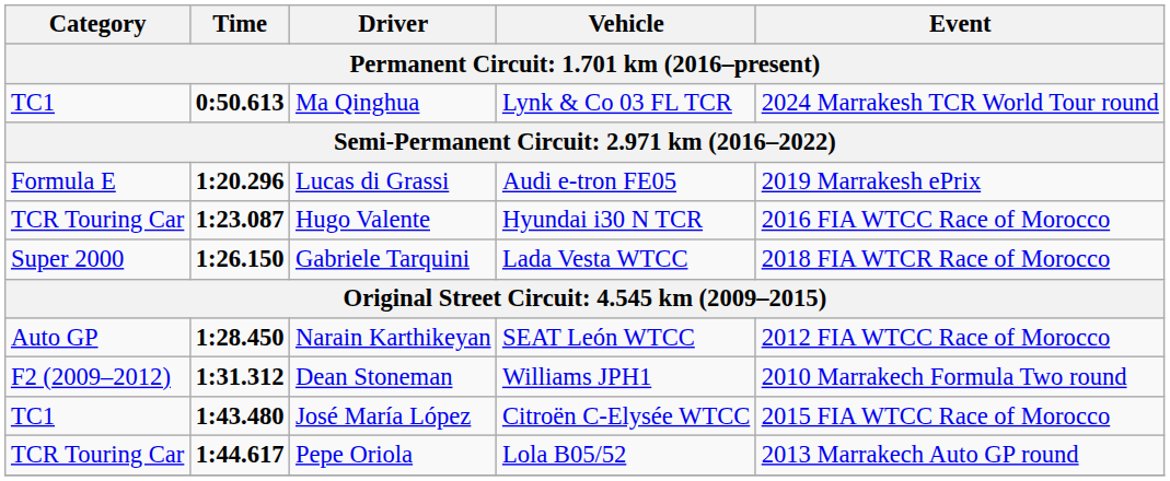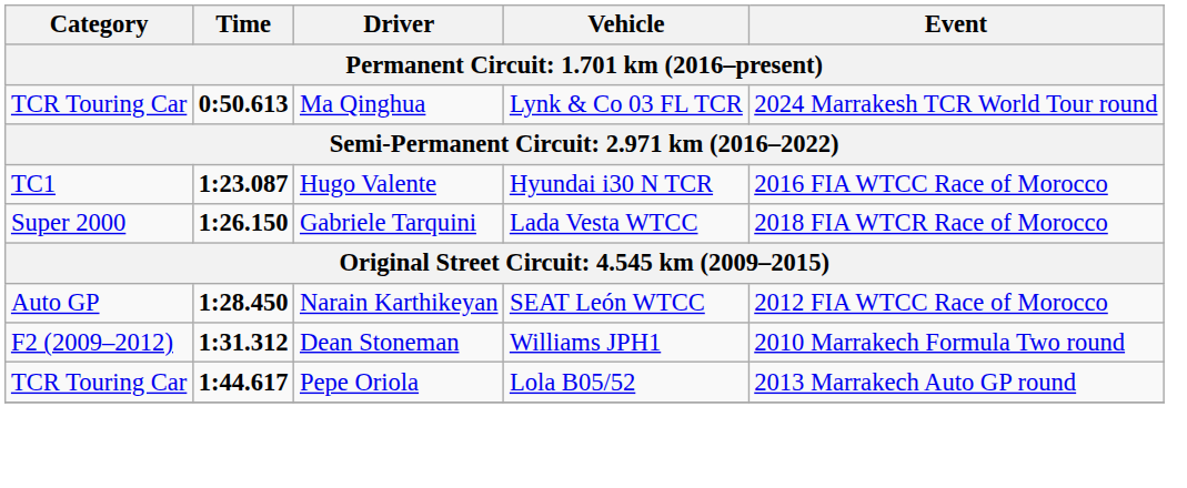Ma Qinghua | Category: TC1 -> TCR Touring Car
- row: Formula E | 1:20.296 | Lucas di Grassi | Audi e-tron FE05 | 2019 Marrakesh ePrix
Hugo Valente | Category: TCR Touring Car -> TC1
- row: TC1 | 1:43.480 | José María López | Citroën C-Elysée WTCC | 2015 FIA WTCC Race of Morocco
